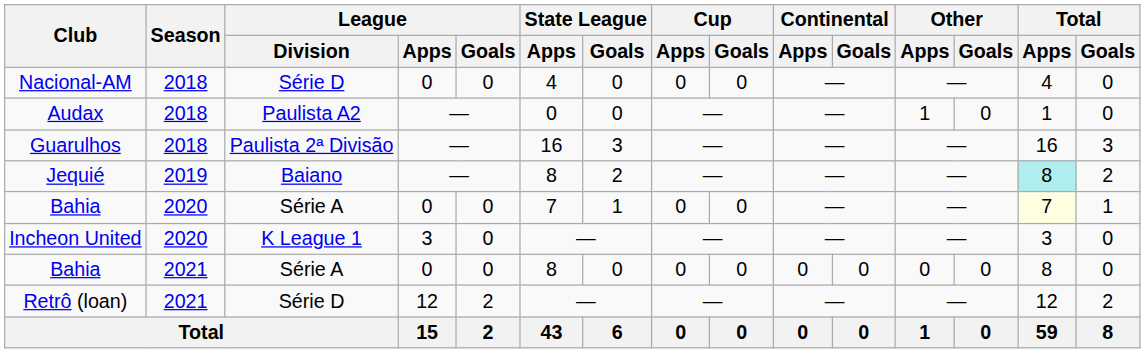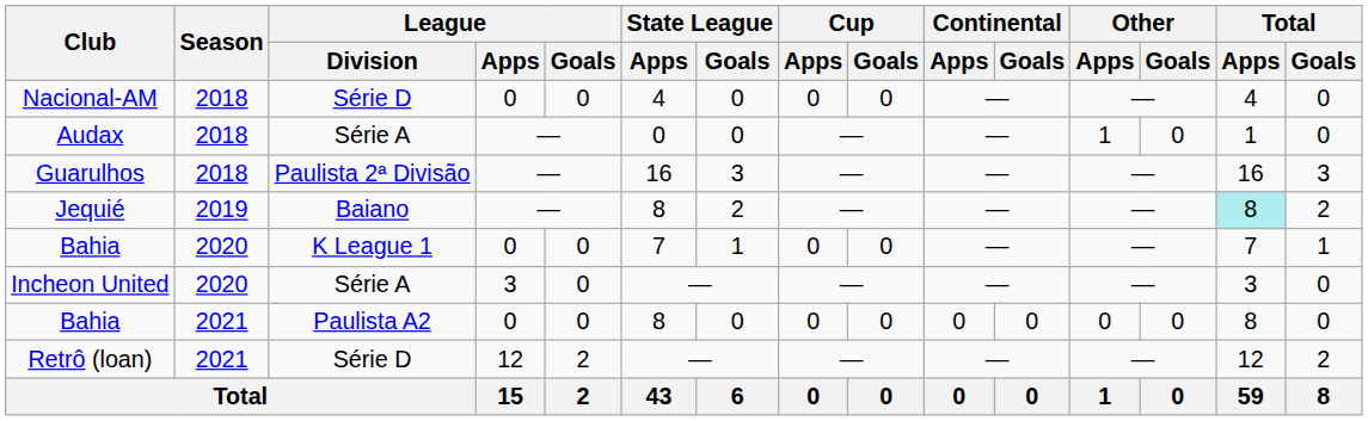Audax | League / Division: Paulista A2 -> Série A
Bahia / 2020 | League / Division: Série A -> K League 1
Bahia / 2020 | Total / Apps: lightyellow background -> no background
Incheon United | League / Division: K League 1 -> Série A
Bahia / 2021 | League / Division: Série A -> Paulista A2
